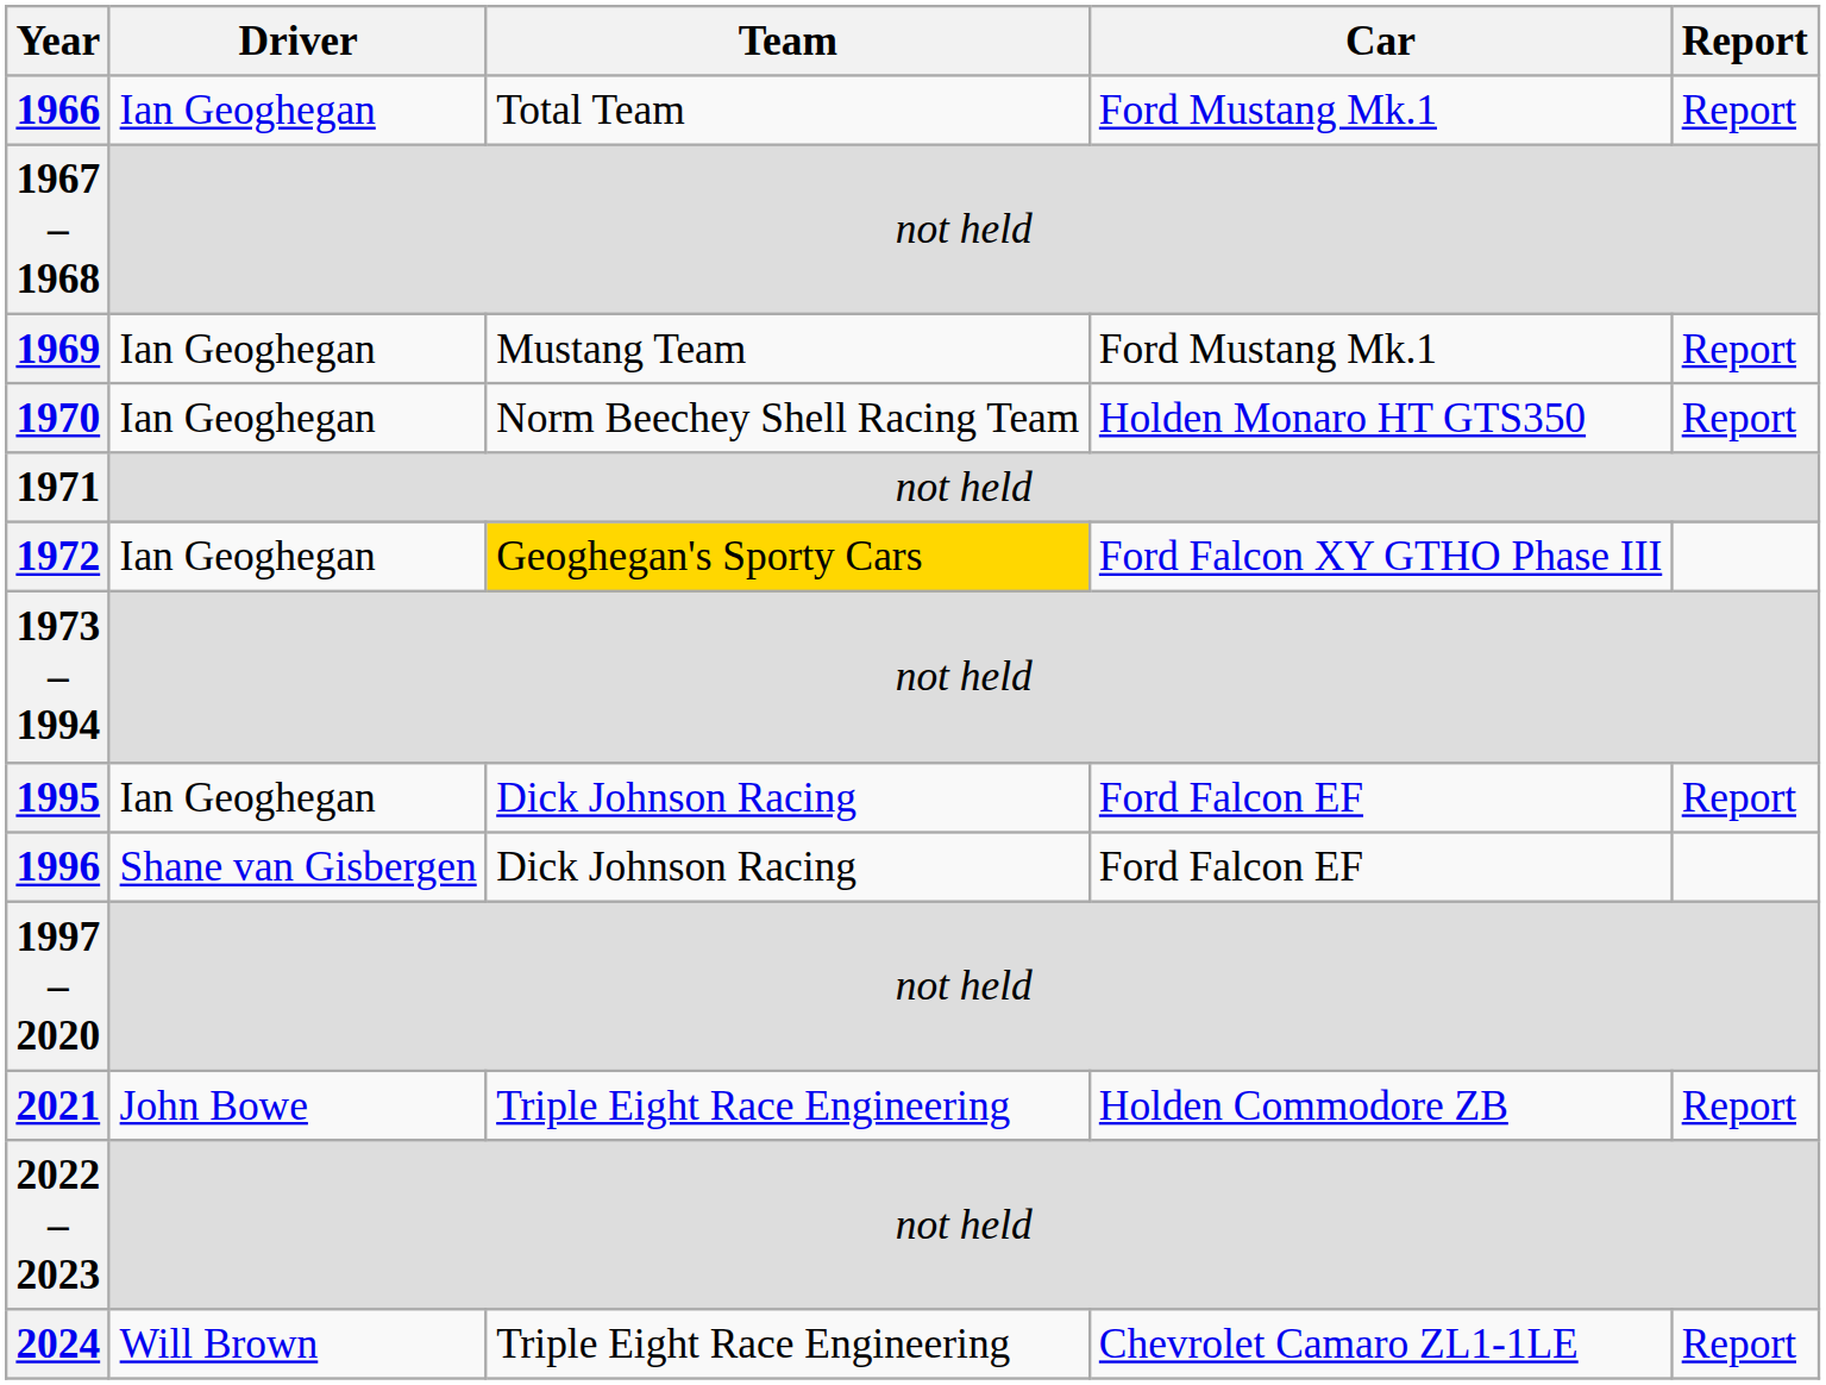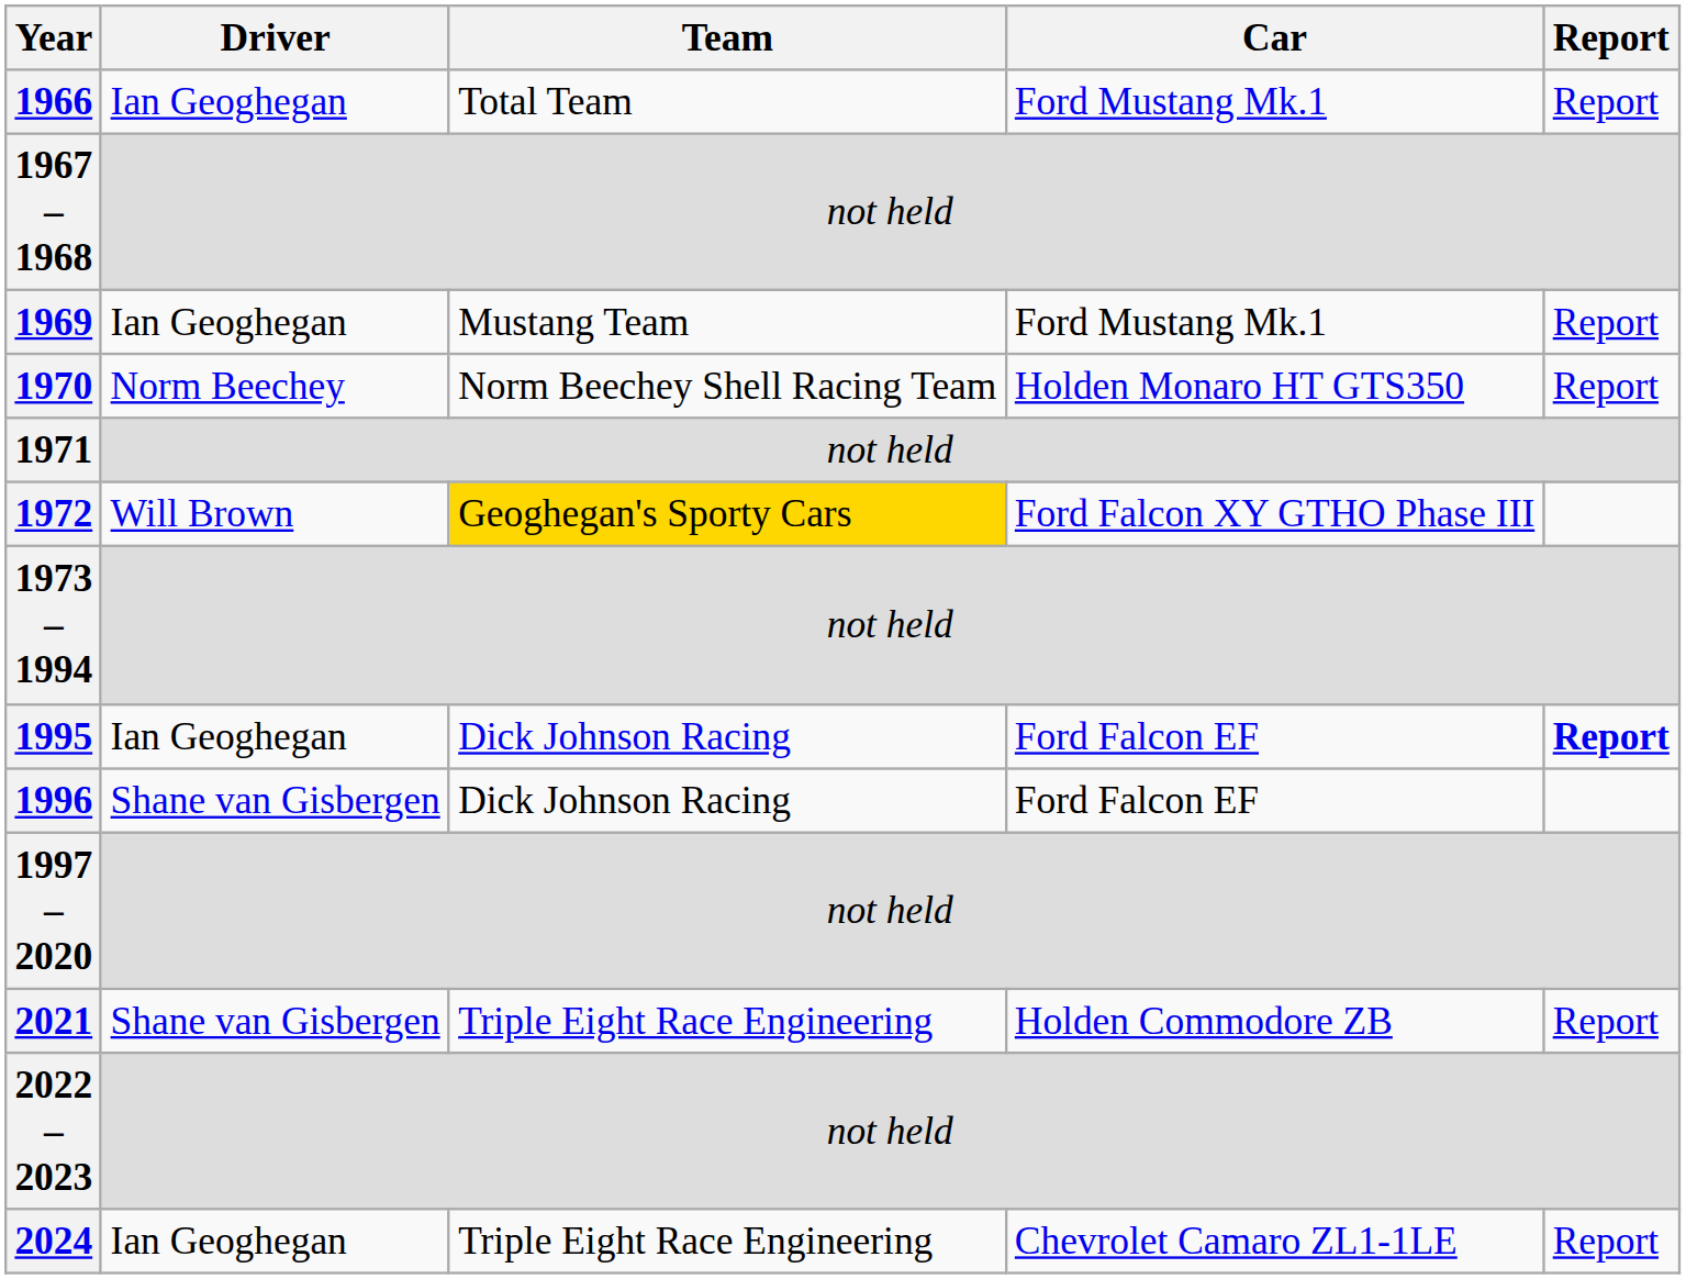1970 | Driver: Ian Geoghegan -> Norm Beechey
1972 | Driver: Ian Geoghegan -> Will Brown
1995 | Report: normal -> bold
2021 | Driver: John Bowe -> Shane van Gisbergen
2024 | Driver: Will Brown -> Ian Geoghegan
